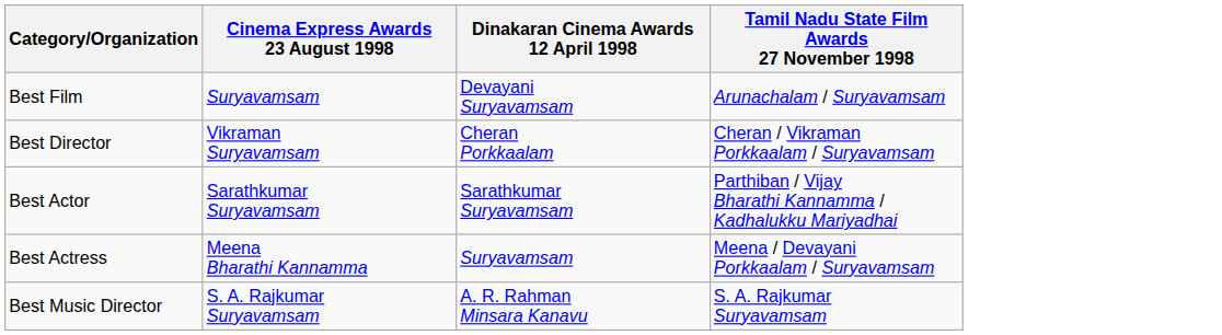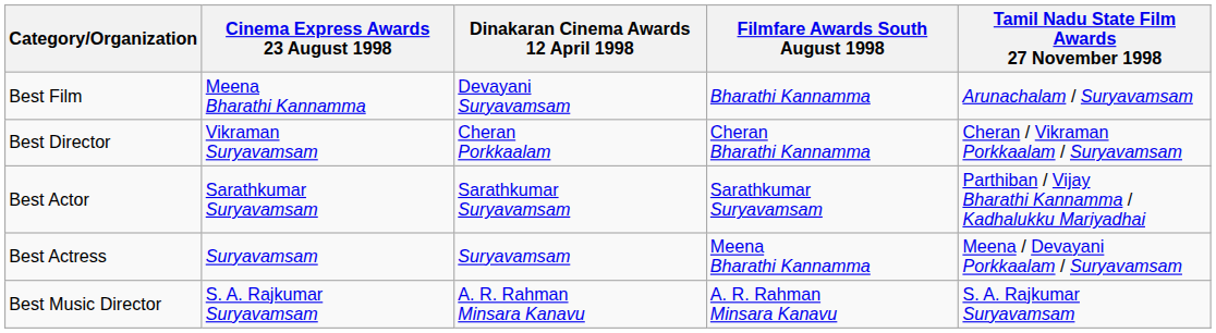+ column: Filmfare Awards South August 1998 | Bharathi Kannamma | Cheran Bharathi Kannamma | Sarathkumar Suryavamsam | Meena Bharathi Kannamma | A. R. Rahman Minsara Kanavu
Best Film | Cinema Express Awards 23 August 1998: Suryavamsam -> Meena Bharathi Kannamma
Best Actress | Cinema Express Awards 23 August 1998: Meena Bharathi Kannamma -> Suryavamsam
